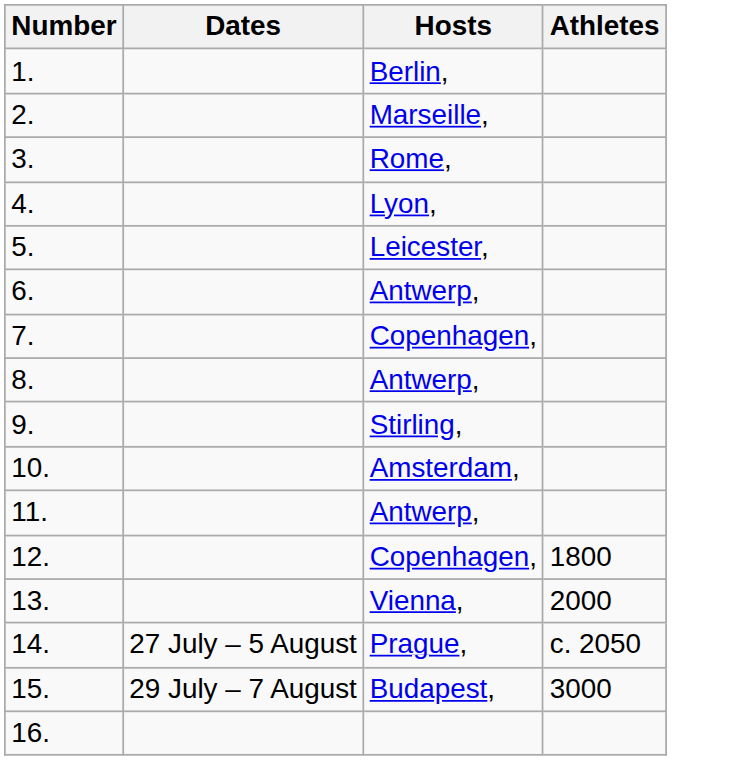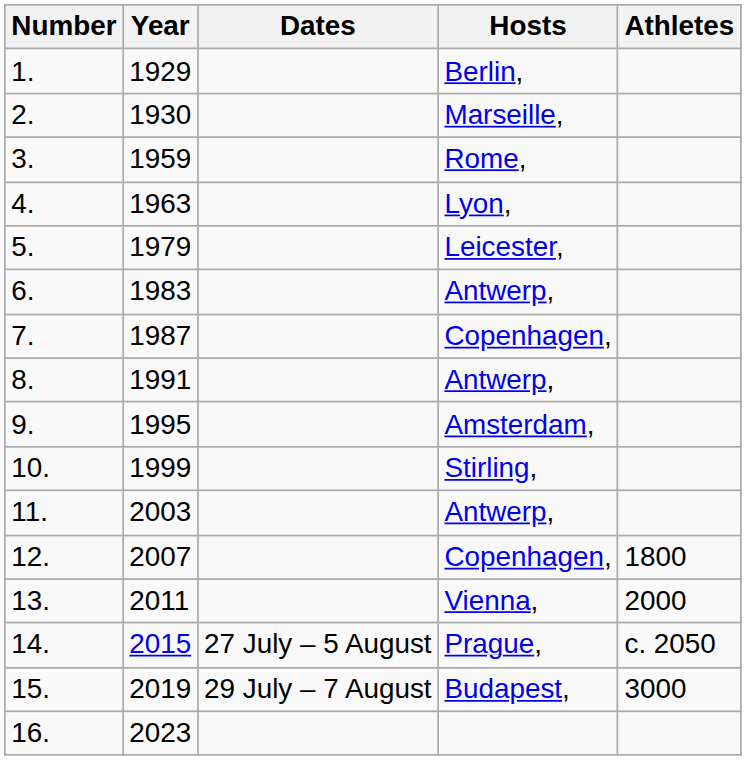+ column: Year | 1929 | 1930 | 1959 | 1963 | 1979 | 1983 | 1987 | 1991 | 1995 | 1999 | 2003 | 2007 | 2011 | 2015 | 2019 | 2023
9. | Hosts: Stirling, -> Amsterdam,
10. | Hosts: Amsterdam, -> Stirling,
